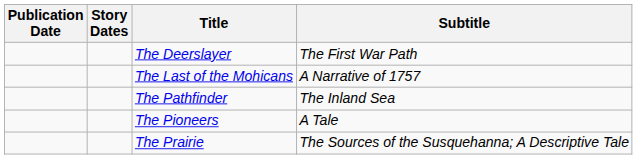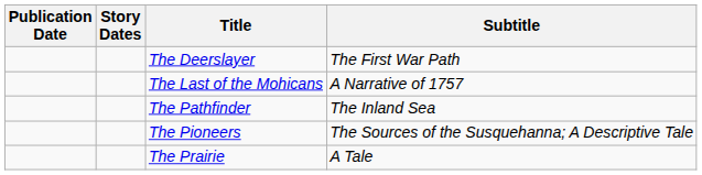The Pioneers | Subtitle: A Tale -> The Sources of the Susquehanna; A Descriptive Tale
The Prairie | Subtitle: The Sources of the Susquehanna; A Descriptive Tale -> A Tale
